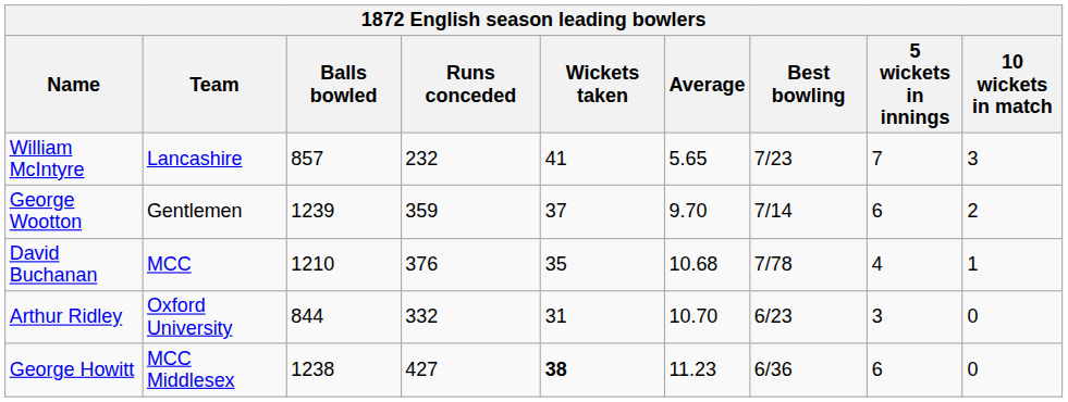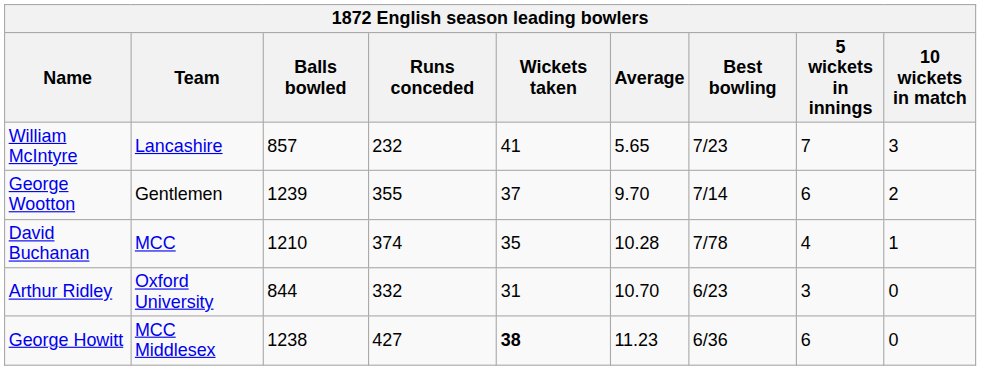George Wootton | Runs conceded: 359 -> 355
David Buchanan | Runs conceded: 376 -> 374
David Buchanan | Average: 10.68 -> 10.28
